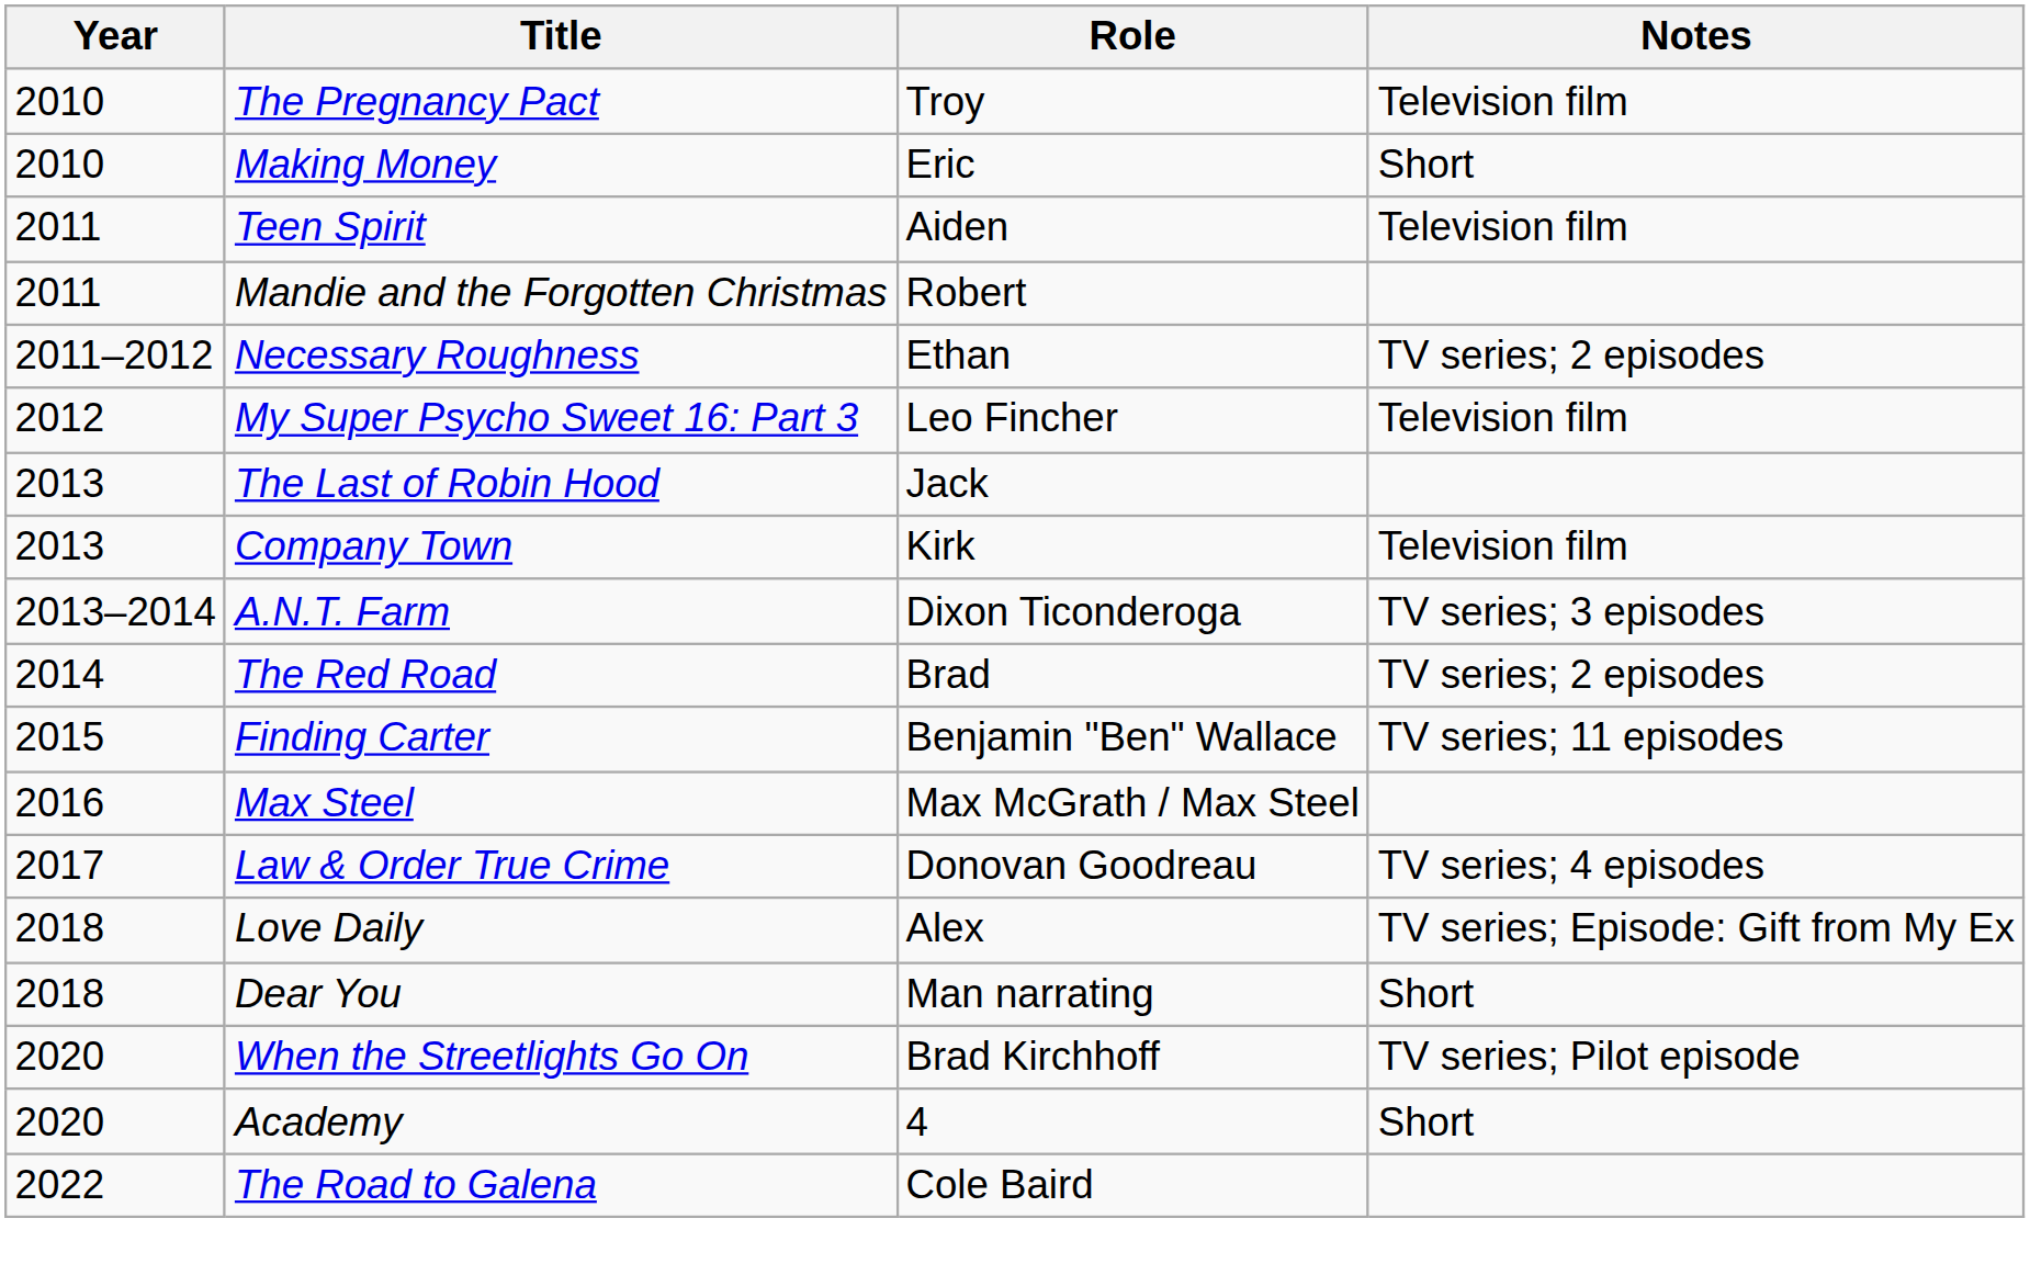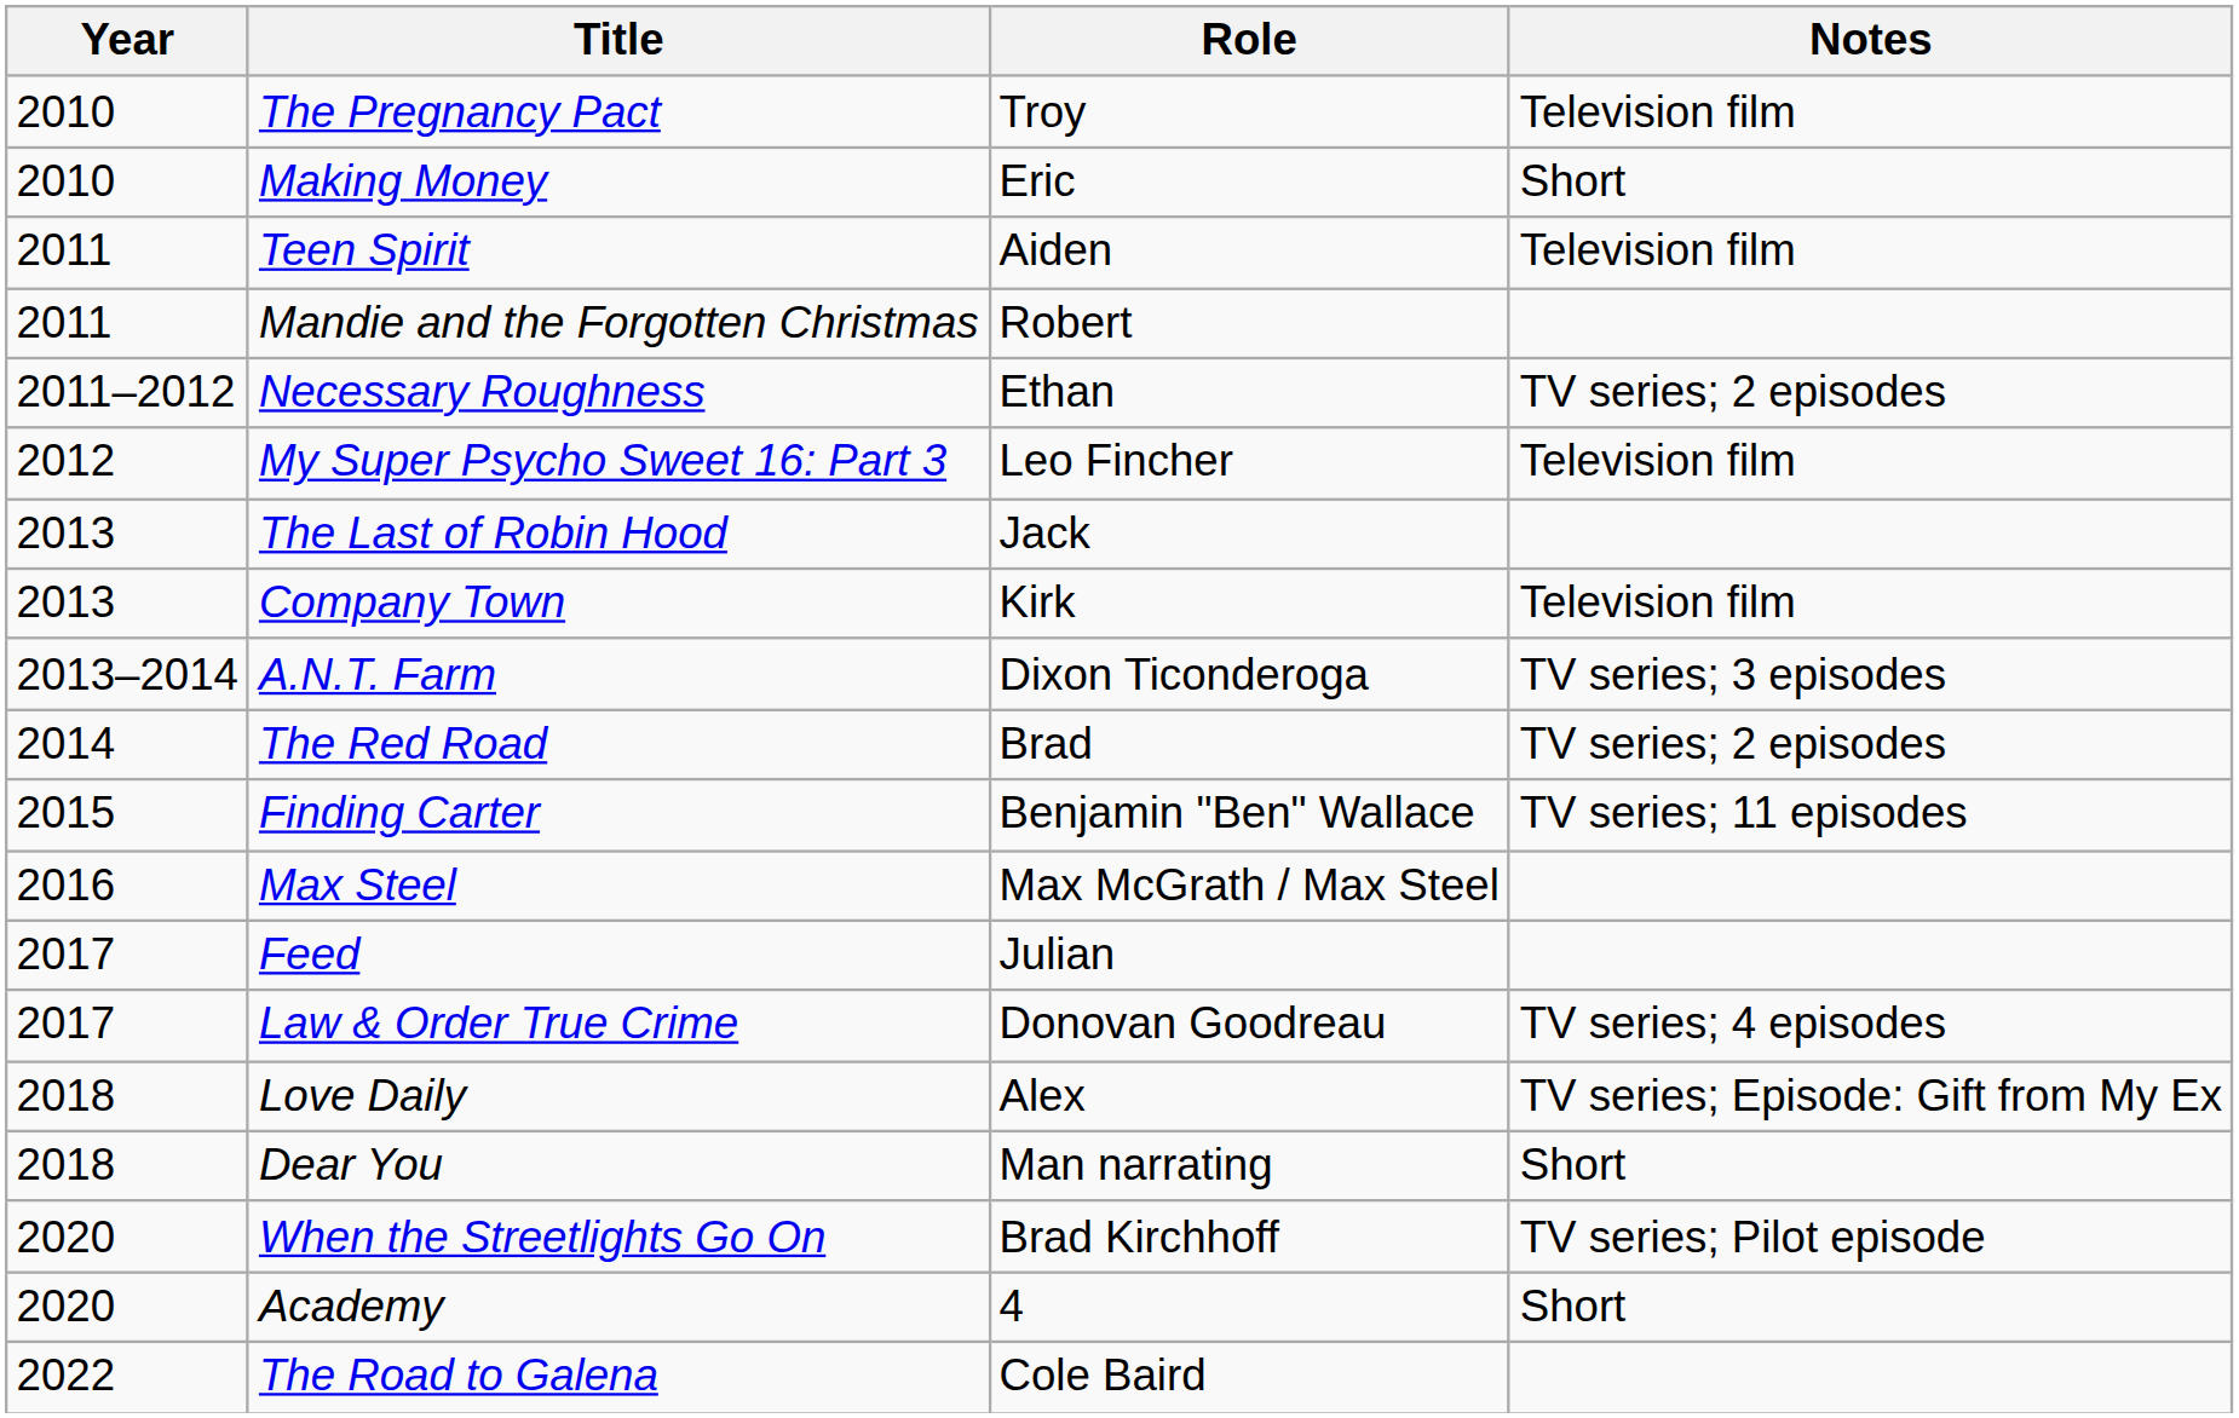+ row: 2017 | Feed | Julian
